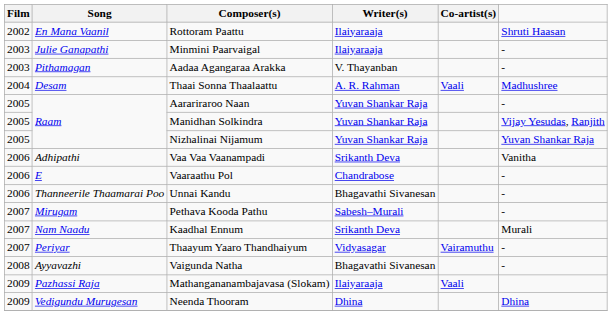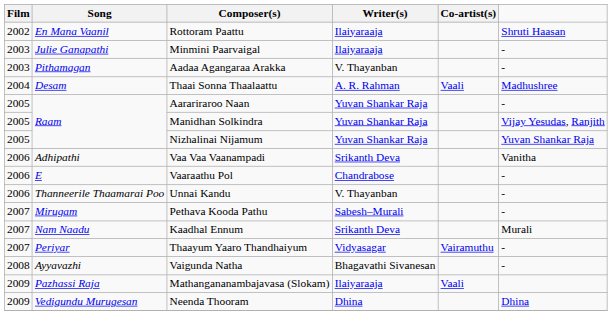Unnai Kandu | Writer(s): Bhagavathi Sivanesan -> V. Thayanban
